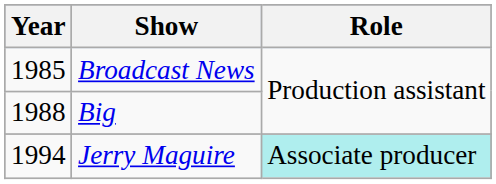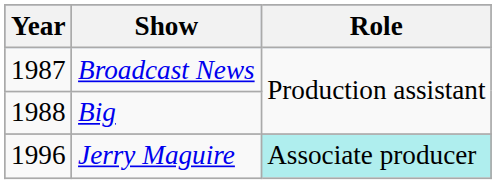Broadcast News | Year: 1985 -> 1987
Jerry Maguire | Year: 1994 -> 1996
